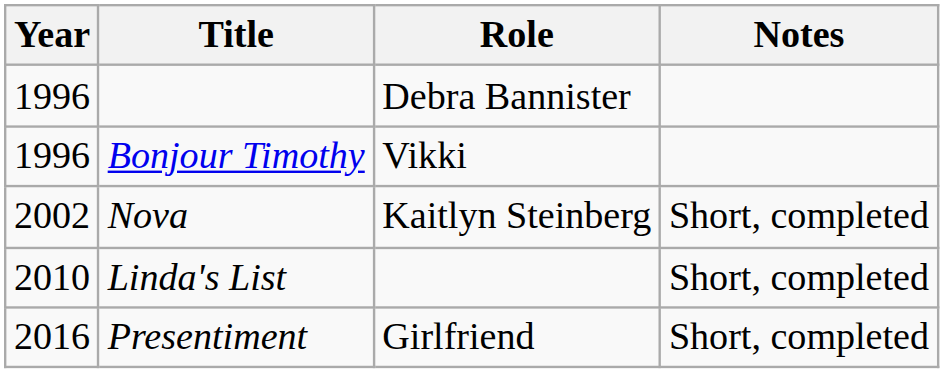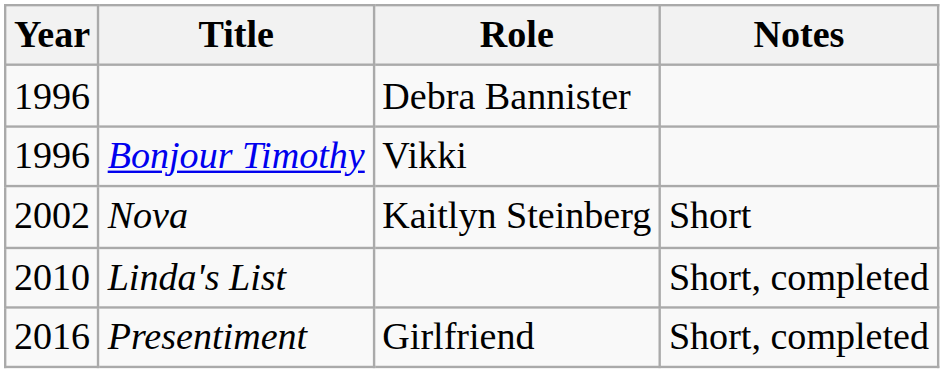Nova | Notes: Short, completed -> Short
